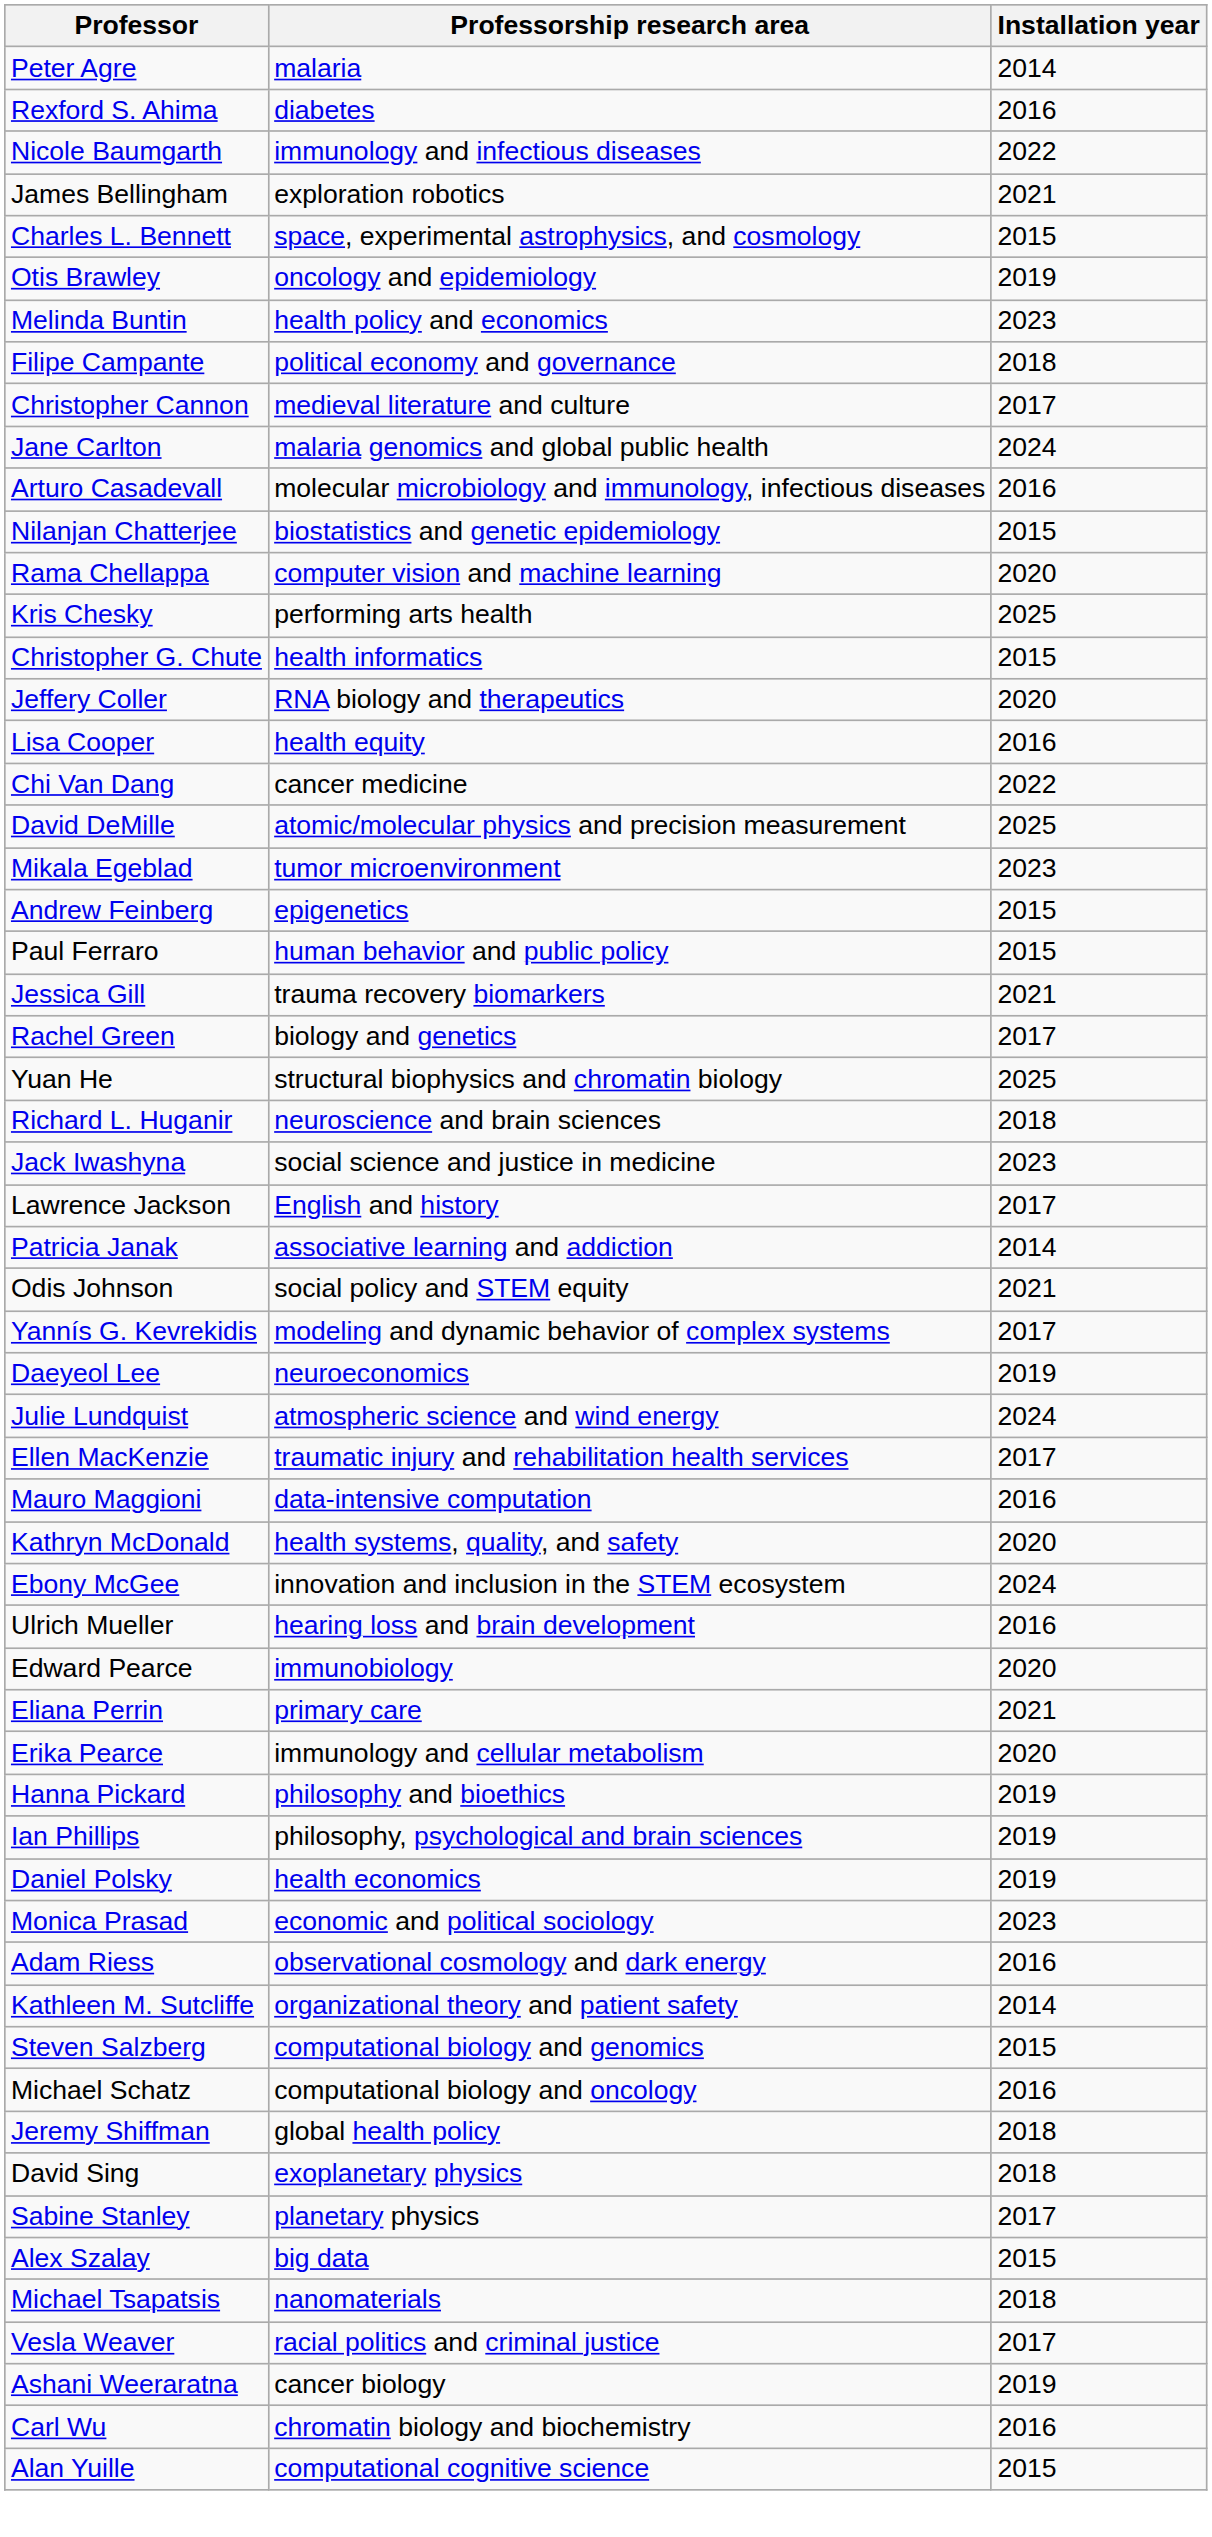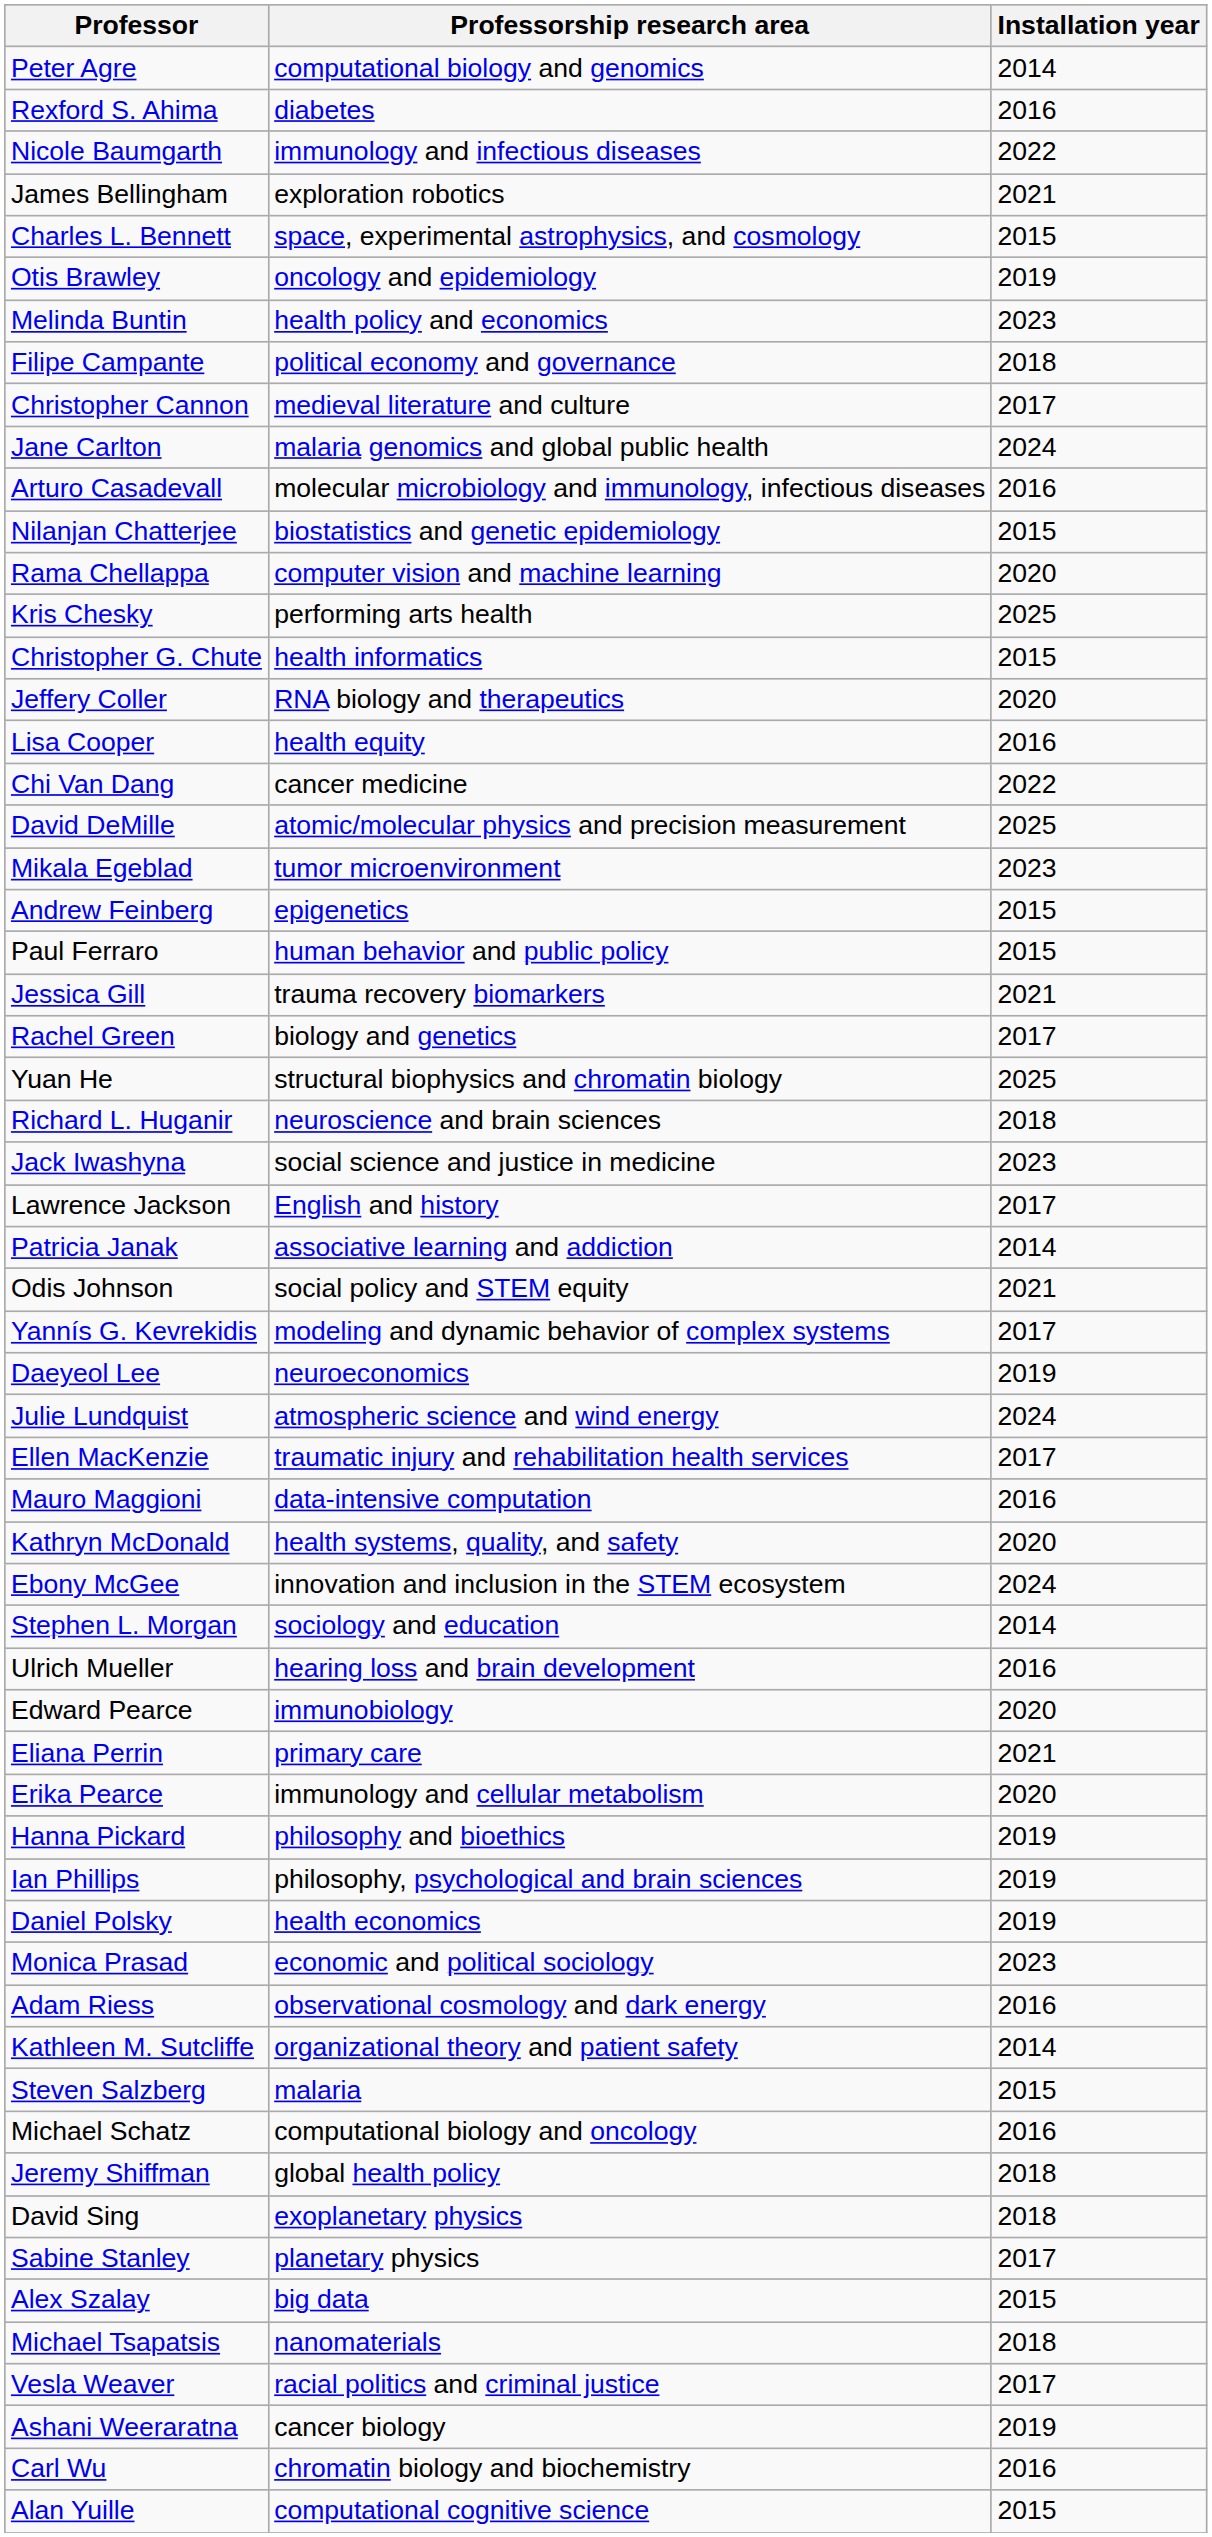Peter Agre | Professorship research area: malaria -> computational biology and genomics
+ row: Stephen L. Morgan | sociology and education | 2014
Steven Salzberg | Professorship research area: computational biology and genomics -> malaria
